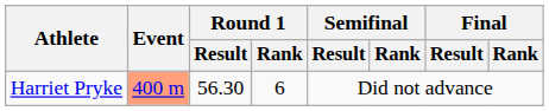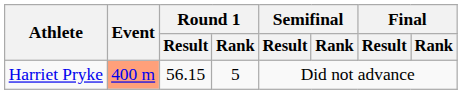Harriet Pryke | Round 1 / Result: 56.30 -> 56.15
Harriet Pryke | Round 1 / Rank: 6 -> 5
